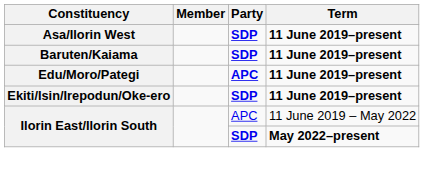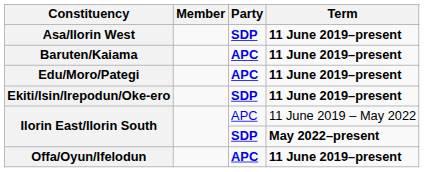Baruten/Kaiama | Party: SDP -> APC
+ row: Offa/Oyun/Ifelodun | APC | 11 June 2019–present
